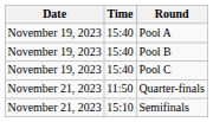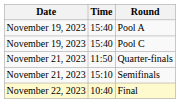- row: November 19, 2023 | 15:40 | Pool B
+ row: November 22, 2023 | 10:40 | Final
